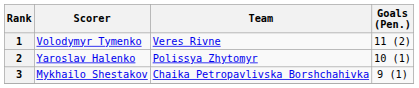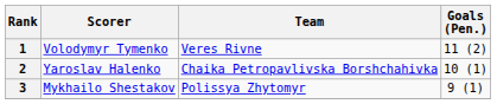2 | Team: Polissya Zhytomyr -> Chaika Petropavlivska Borshchahivka
3 | Team: Chaika Petropavlivska Borshchahivka -> Polissya Zhytomyr
